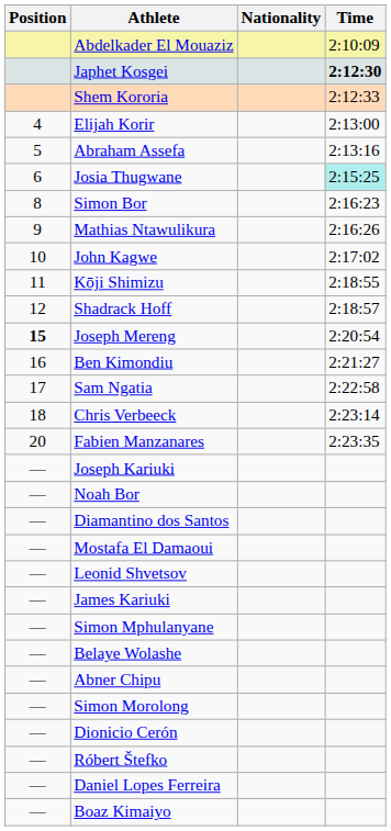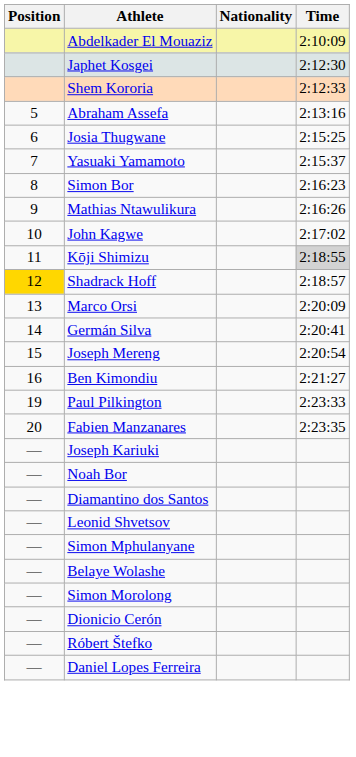Japhet Kosgei | Time: bold -> normal
- row: 4 | Elijah Korir | 2:13:00
Josia Thugwane | Time: paleturquoise background -> no background
+ row: 7 | Yasuaki Yamamoto | 2:15:37
Kōji Shimizu | Time: no background -> lightgrey background
Shadrack Hoff | Position: no background -> gold background
+ row: 13 | Marco Orsi | 2:20:09
+ row: 14 | Germán Silva | 2:20:41
Joseph Mereng | Position: bold -> normal
- row: 17 | Sam Ngatia | 2:22:58
- row: 18 | Chris Verbeeck | 2:23:14
+ row: 19 | Paul Pilkington | 2:23:33
- row: — | Mostafa El Damaoui
- row: — | James Kariuki
- row: — | Abner Chipu
- row: — | Boaz Kimaiyo
